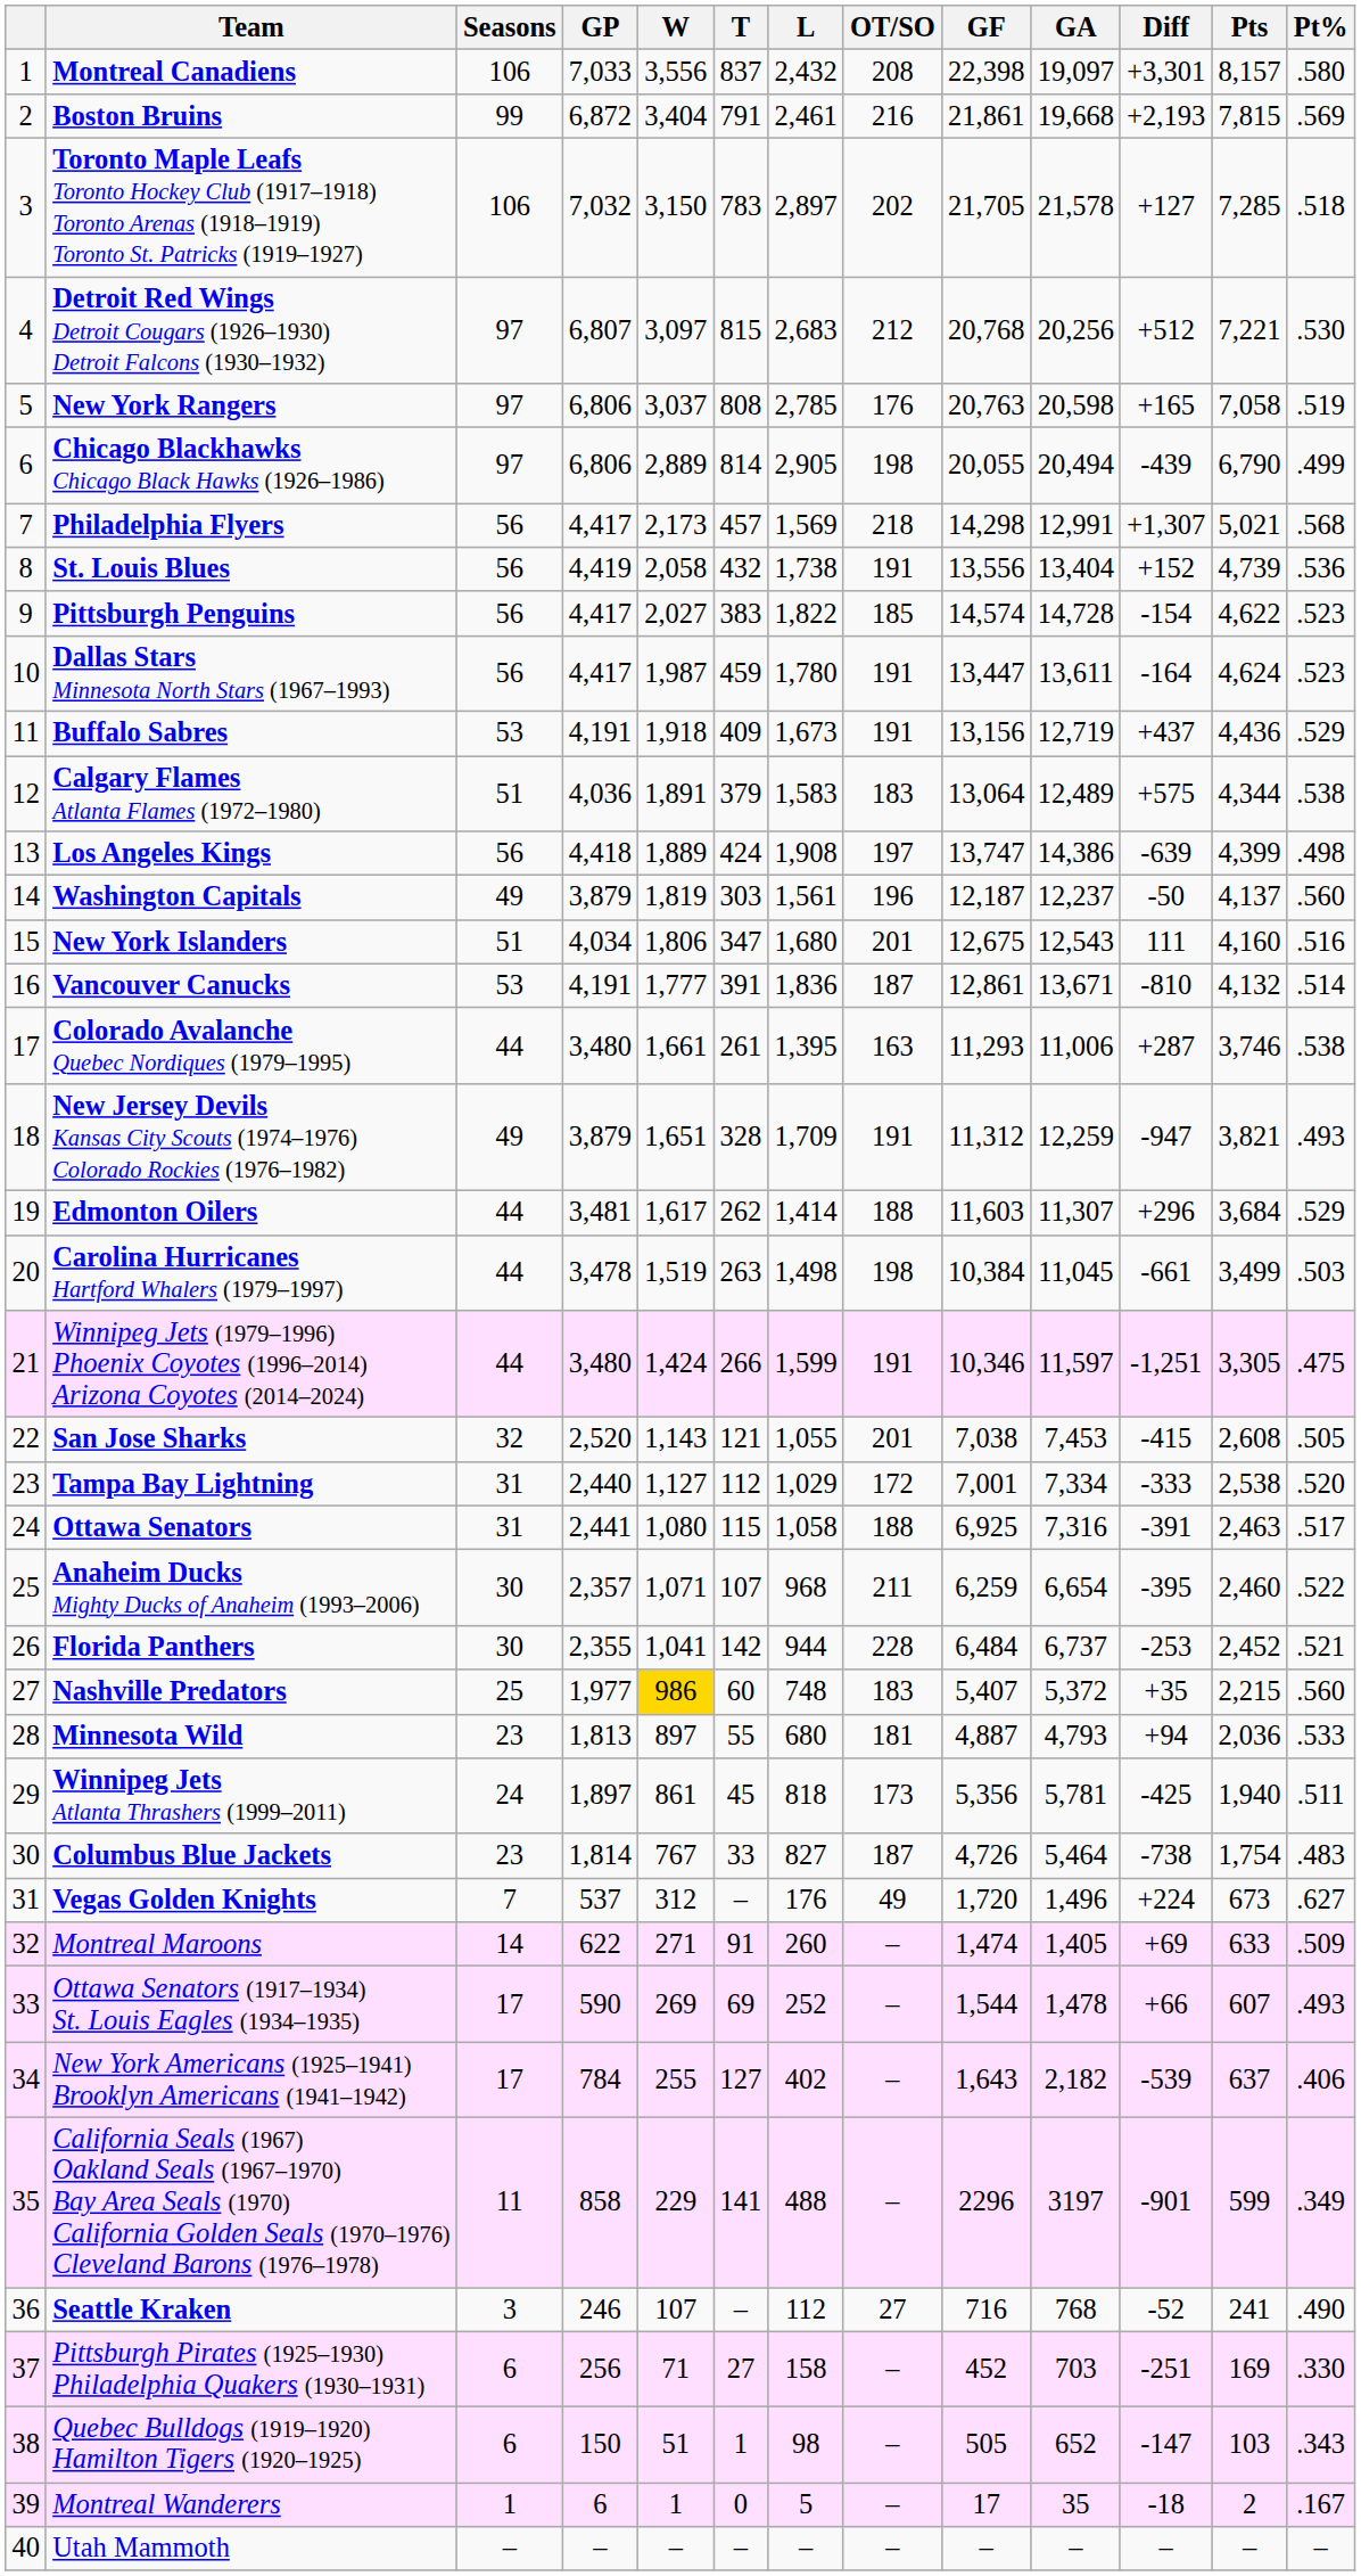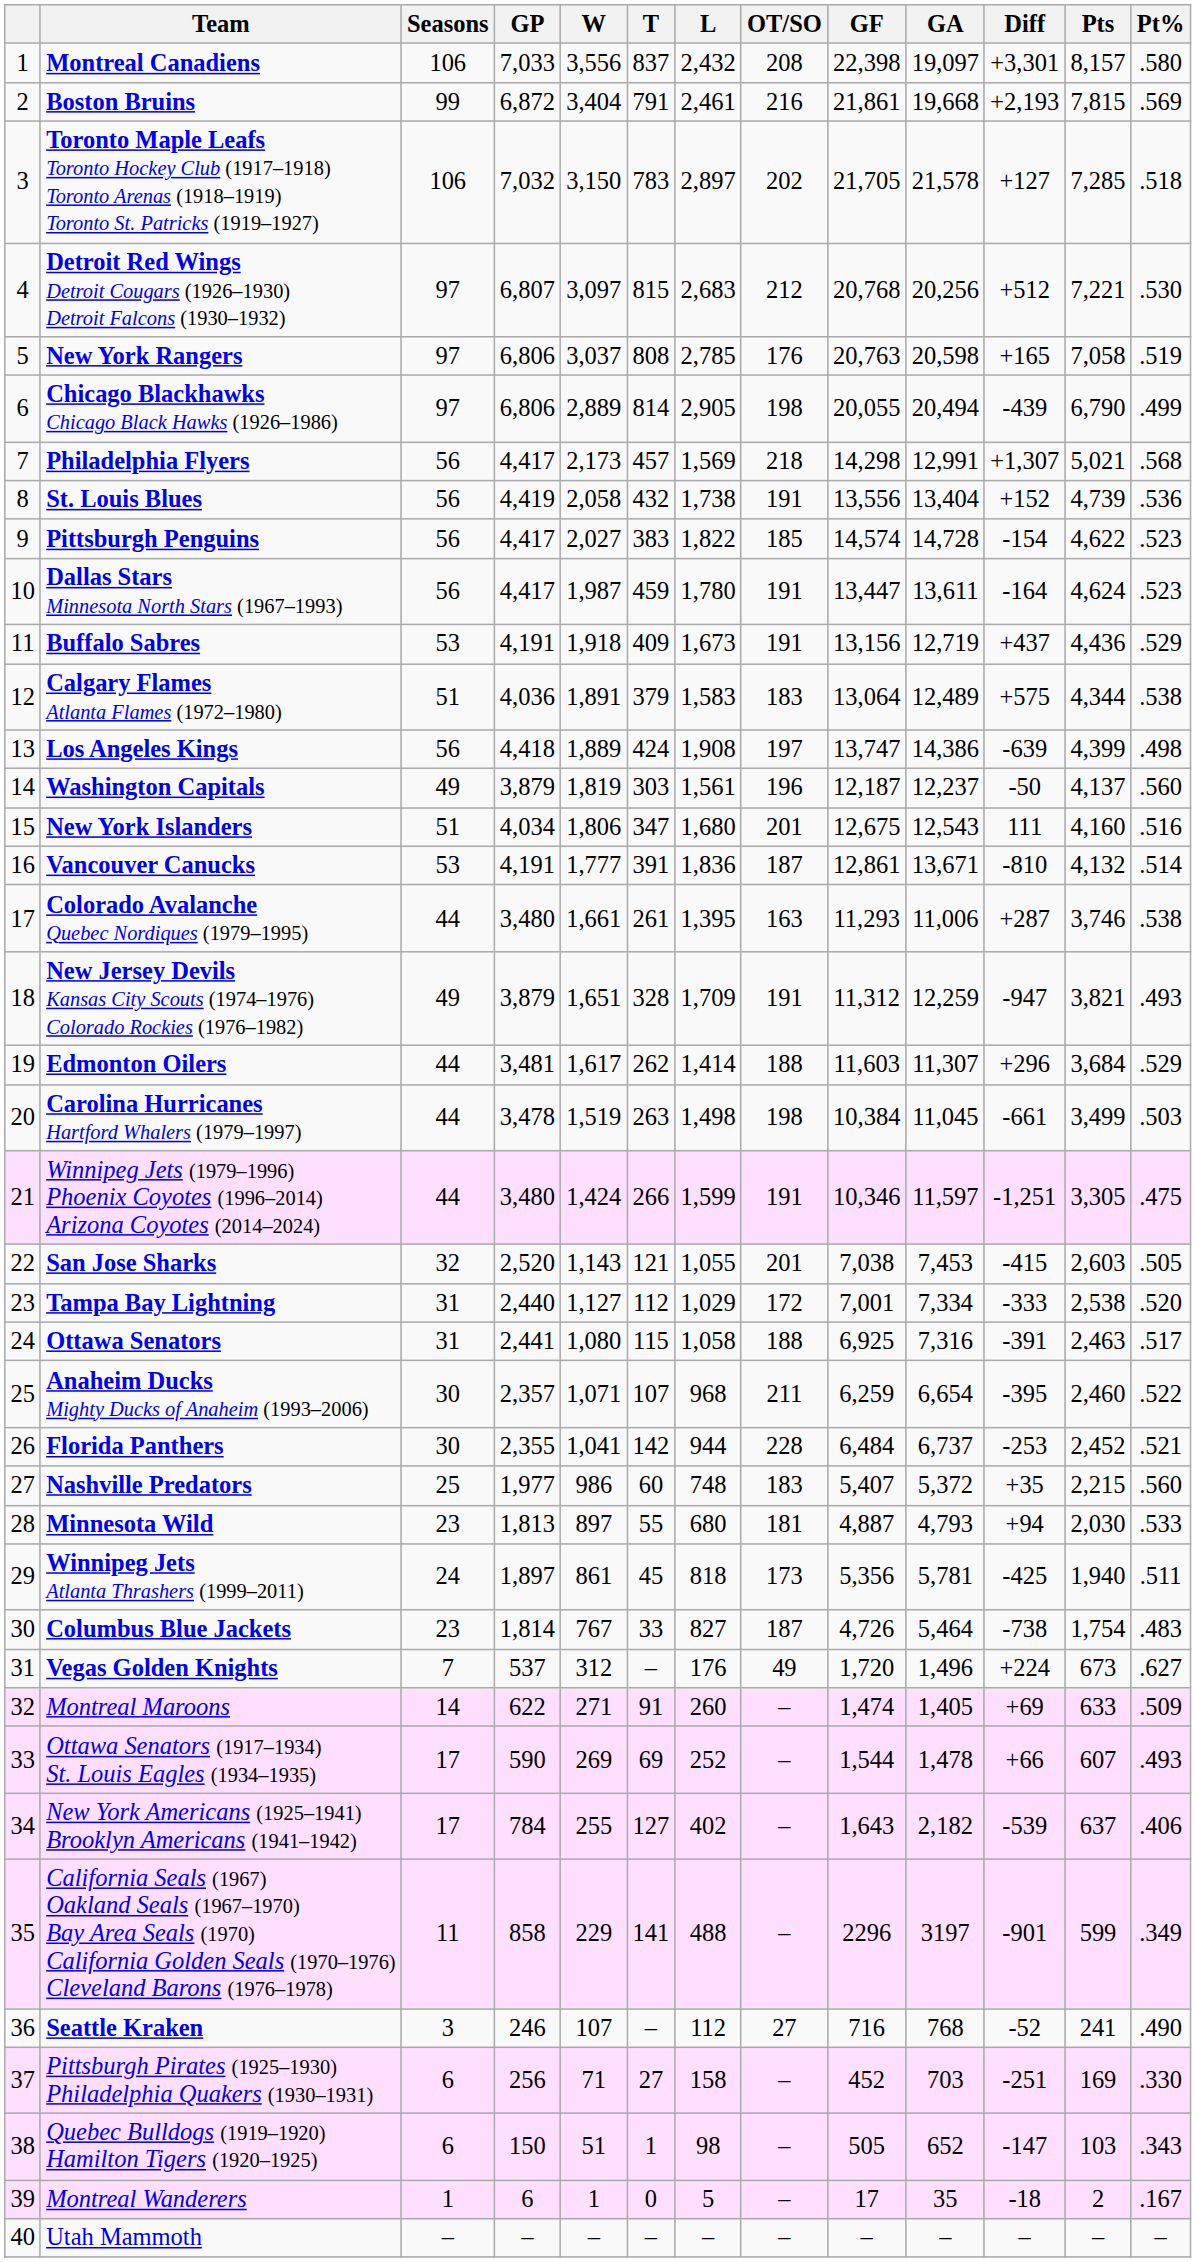San Jose Sharks | Pts: 2,608 -> 2,603
Nashville Predators | W: gold background -> no background
Minnesota Wild | Pts: 2,036 -> 2,030
